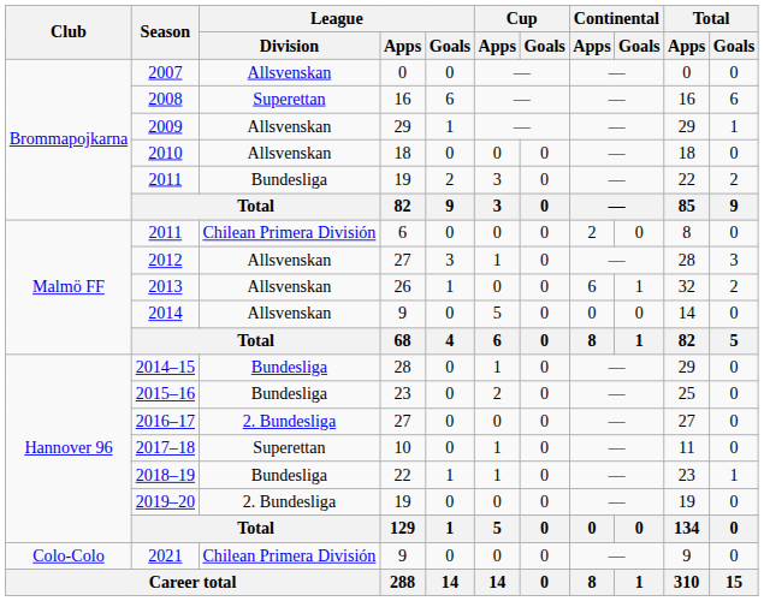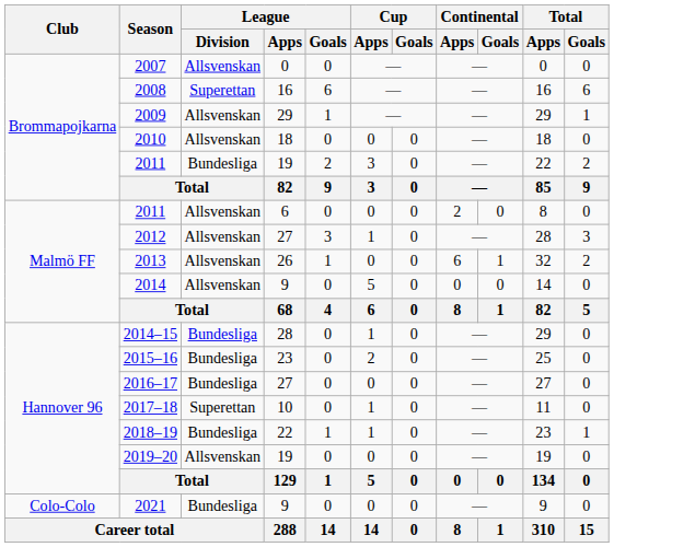2011 / 6 | League / Division: Chilean Primera División -> Allsvenskan
2016–17 | League / Division: 2. Bundesliga -> Bundesliga
2019–20 | League / Division: 2. Bundesliga -> Allsvenskan
2021 | League / Division: Chilean Primera División -> Bundesliga
